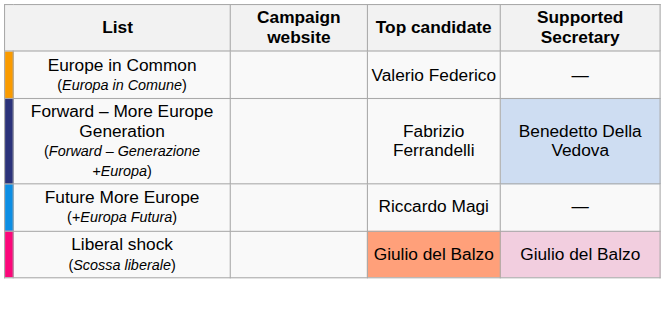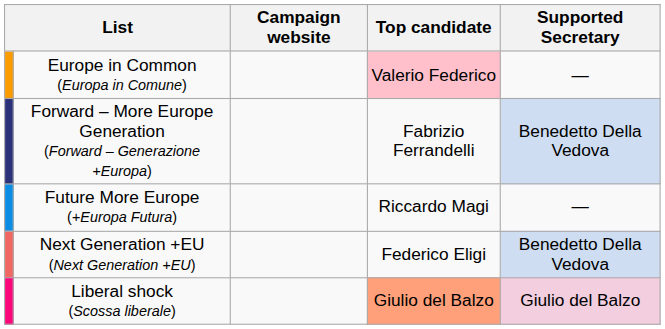Europe in Common (Europa in Comune) | Top candidate: no background -> pink background
+ row: Next Generation +EU (Next Generation +EU) | Federico Eligi | Benedetto Della Vedova
